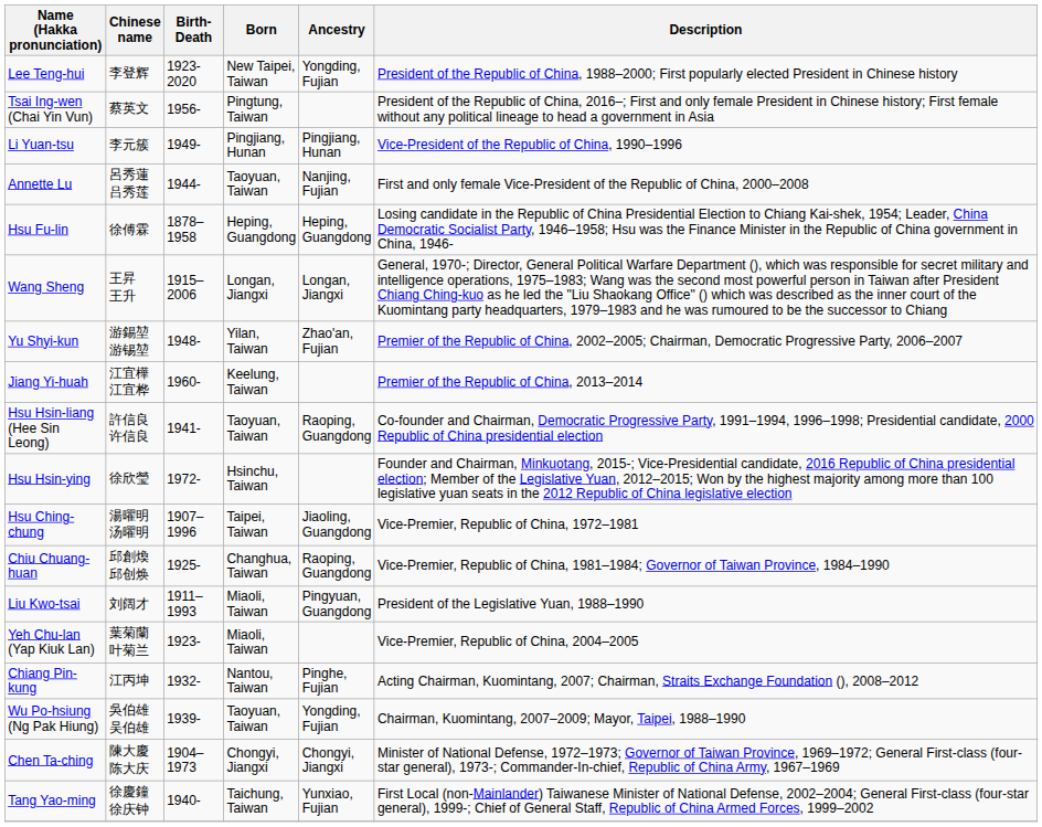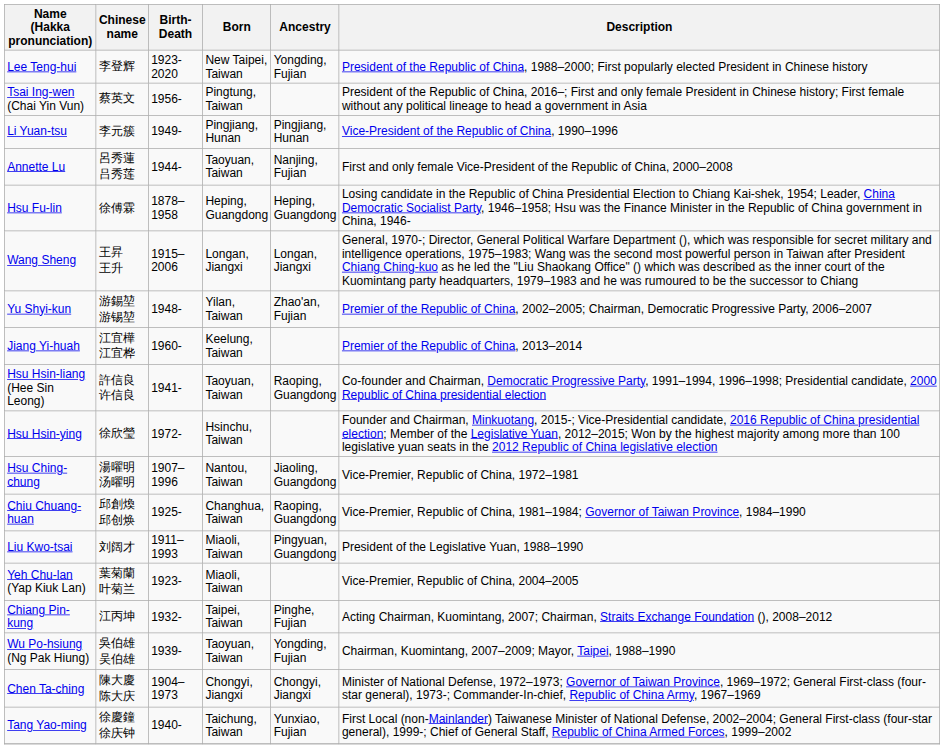Hsu Ching-chung | Born: Taipei, Taiwan -> Nantou, Taiwan
Chiang Pin-kung | Born: Nantou, Taiwan -> Taipei, Taiwan
